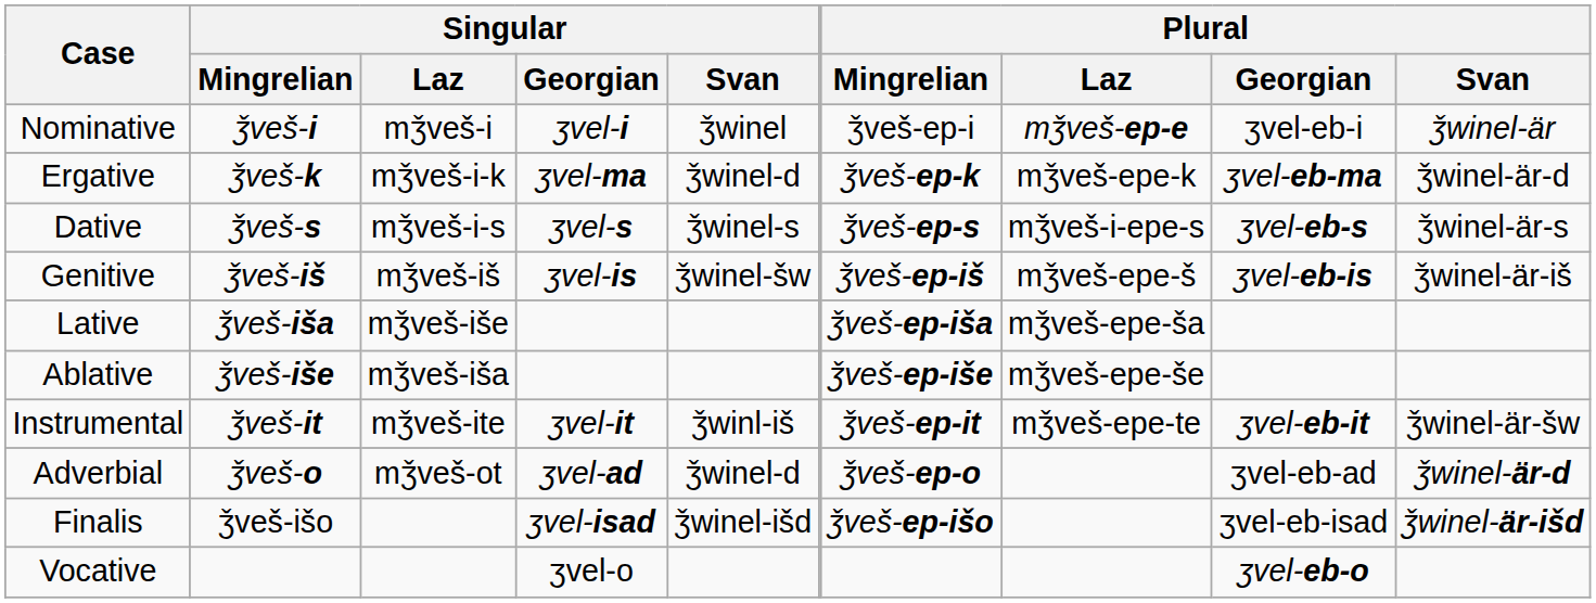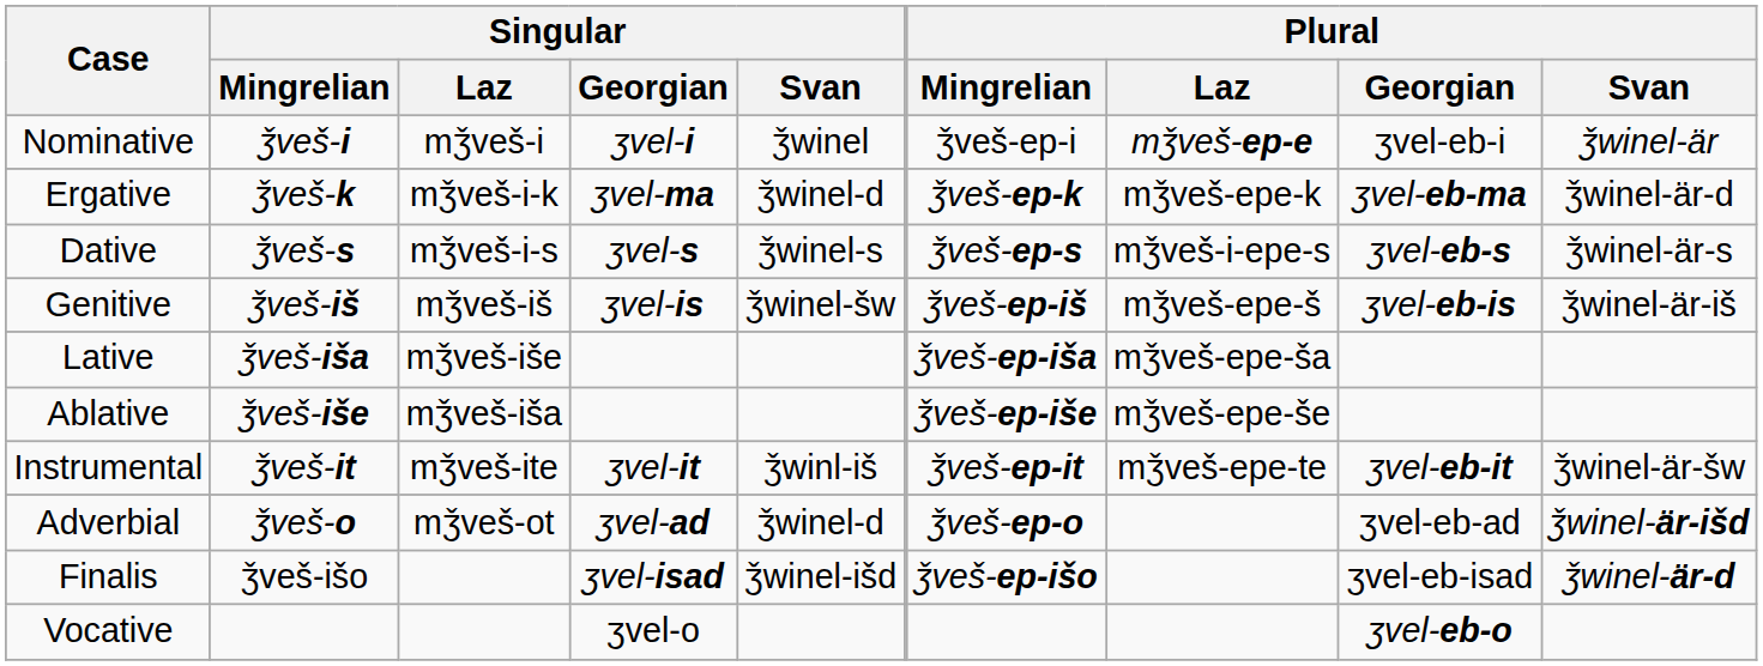Adverbial | Plural / Svan: ǯwinel-är-d -> ǯwinel-är-išd
Finalis | Plural / Svan: ǯwinel-är-išd -> ǯwinel-är-d
